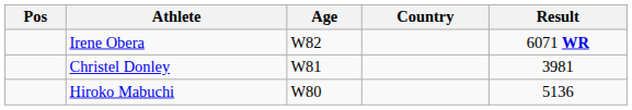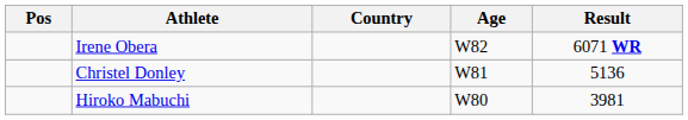columns swapped: Age <-> Country
Christel Donley | Result: 3981 -> 5136
Hiroko Mabuchi | Result: 5136 -> 3981
